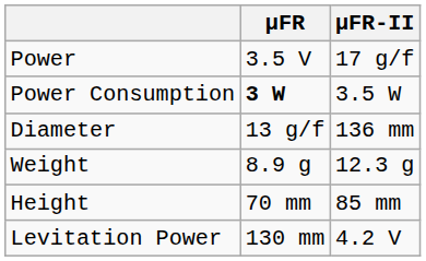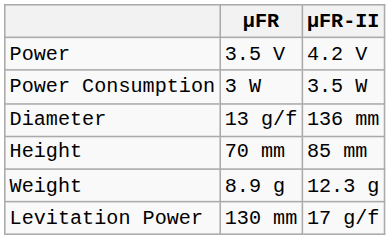Power | μFR-II: 17 g/f -> 4.2 V
Power Consumption | μFR: bold -> normal
rows swapped: Height <-> Weight
Levitation Power | μFR-II: 4.2 V -> 17 g/f
